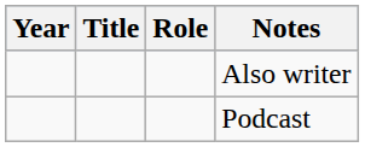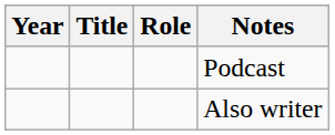rows swapped: Also writer <-> Podcast
